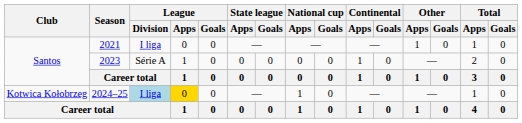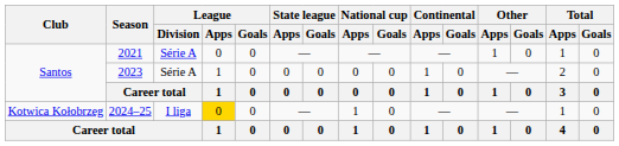2021 | League / Division: I liga -> Série A
2024–25 | League / Division: lightblue background -> no background
